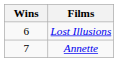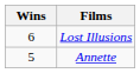Annette | Wins: 7 -> 5
